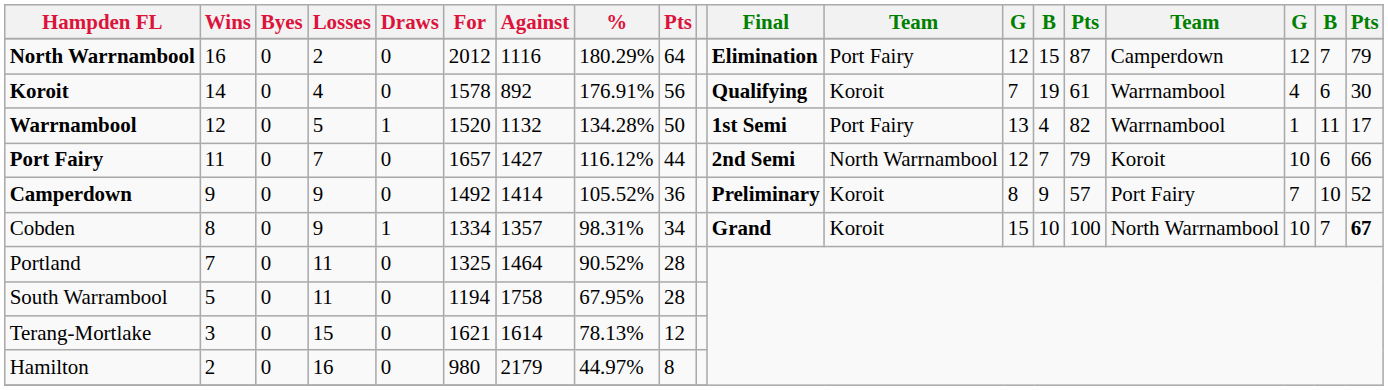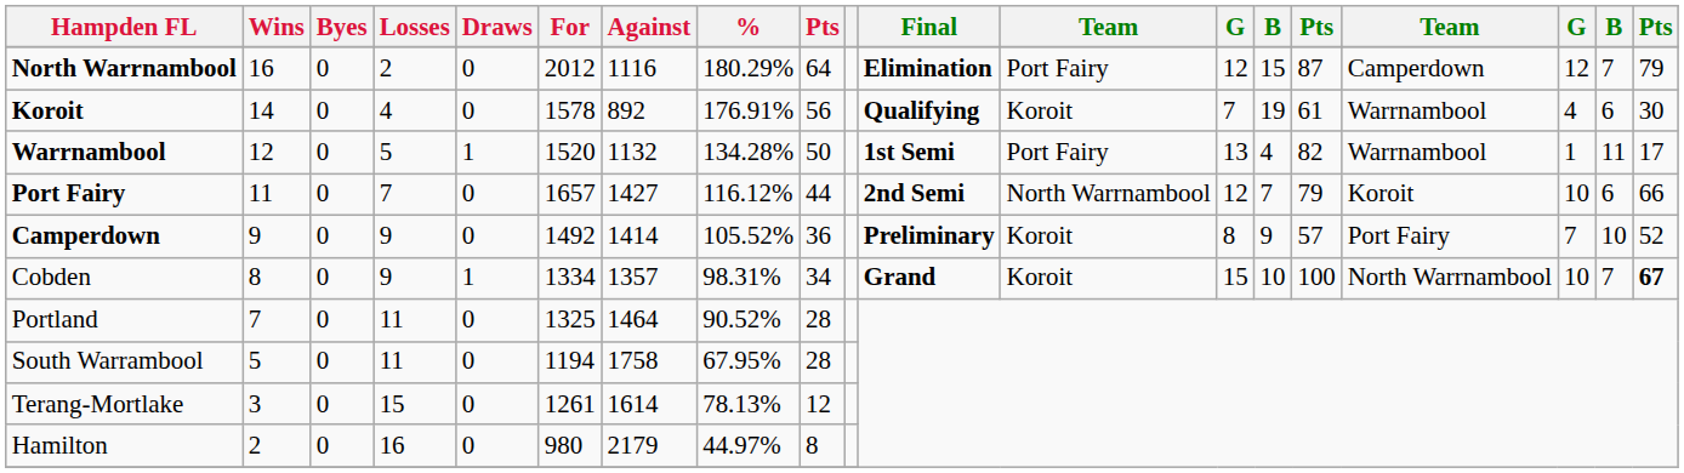Terang-Mortlake | For: 1621 -> 1261
